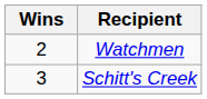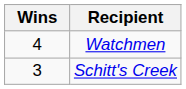Watchmen | Wins: 2 -> 4
